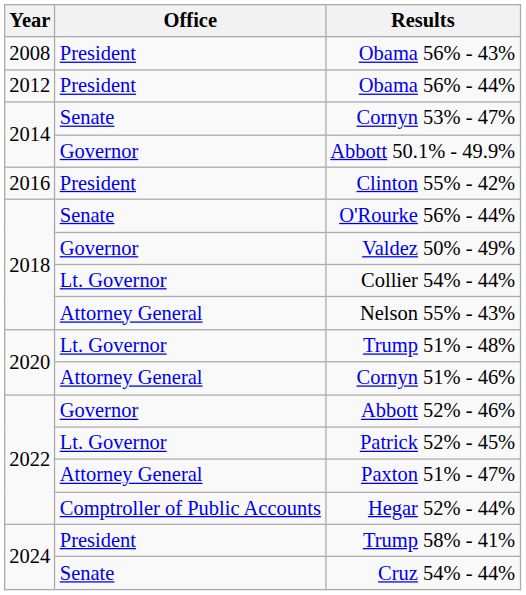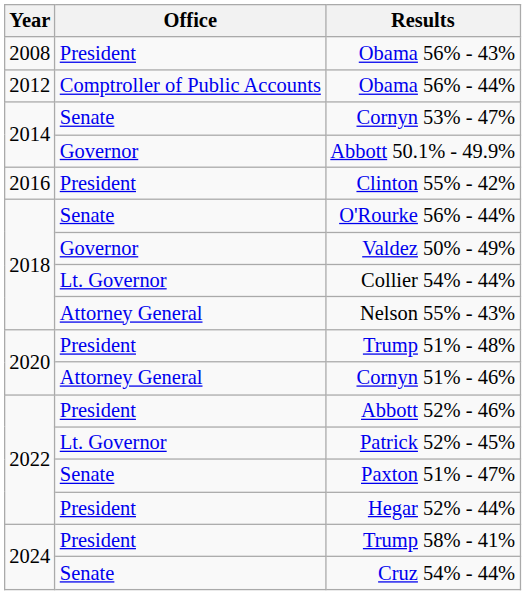Obama 56% - 44% | Office: President -> Comptroller of Public Accounts
Trump 51% - 48% | Office: Lt. Governor -> President
Abbott 52% - 46% | Office: Governor -> President
Paxton 51% - 47% | Office: Attorney General -> Senate
Hegar 52% - 44% | Office: Comptroller of Public Accounts -> President
